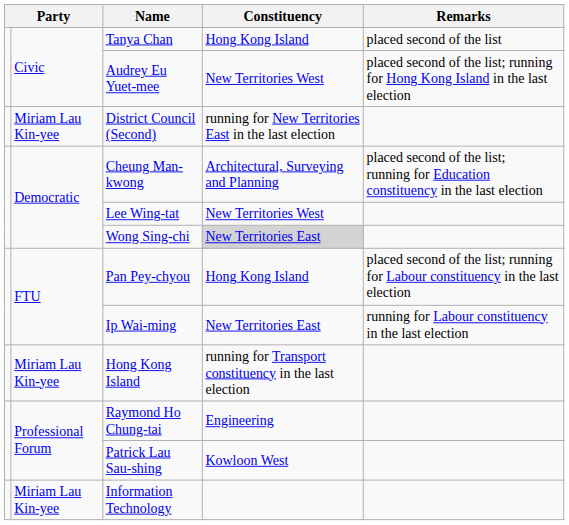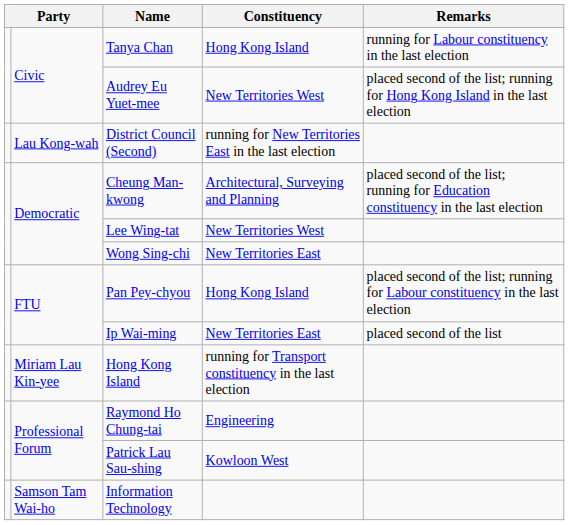Tanya Chan | Remarks: placed second of the list -> running for Labour constituency in the last election
District Council (Second) | column 2: Miriam Lau Kin-yee -> Lau Kong-wah
Wong Sing-chi | Constituency: lightgrey background -> no background
Ip Wai-ming | Remarks: running for Labour constituency in the last election -> placed second of the list
Information Technology | column 2: Miriam Lau Kin-yee -> Samson Tam Wai-ho
